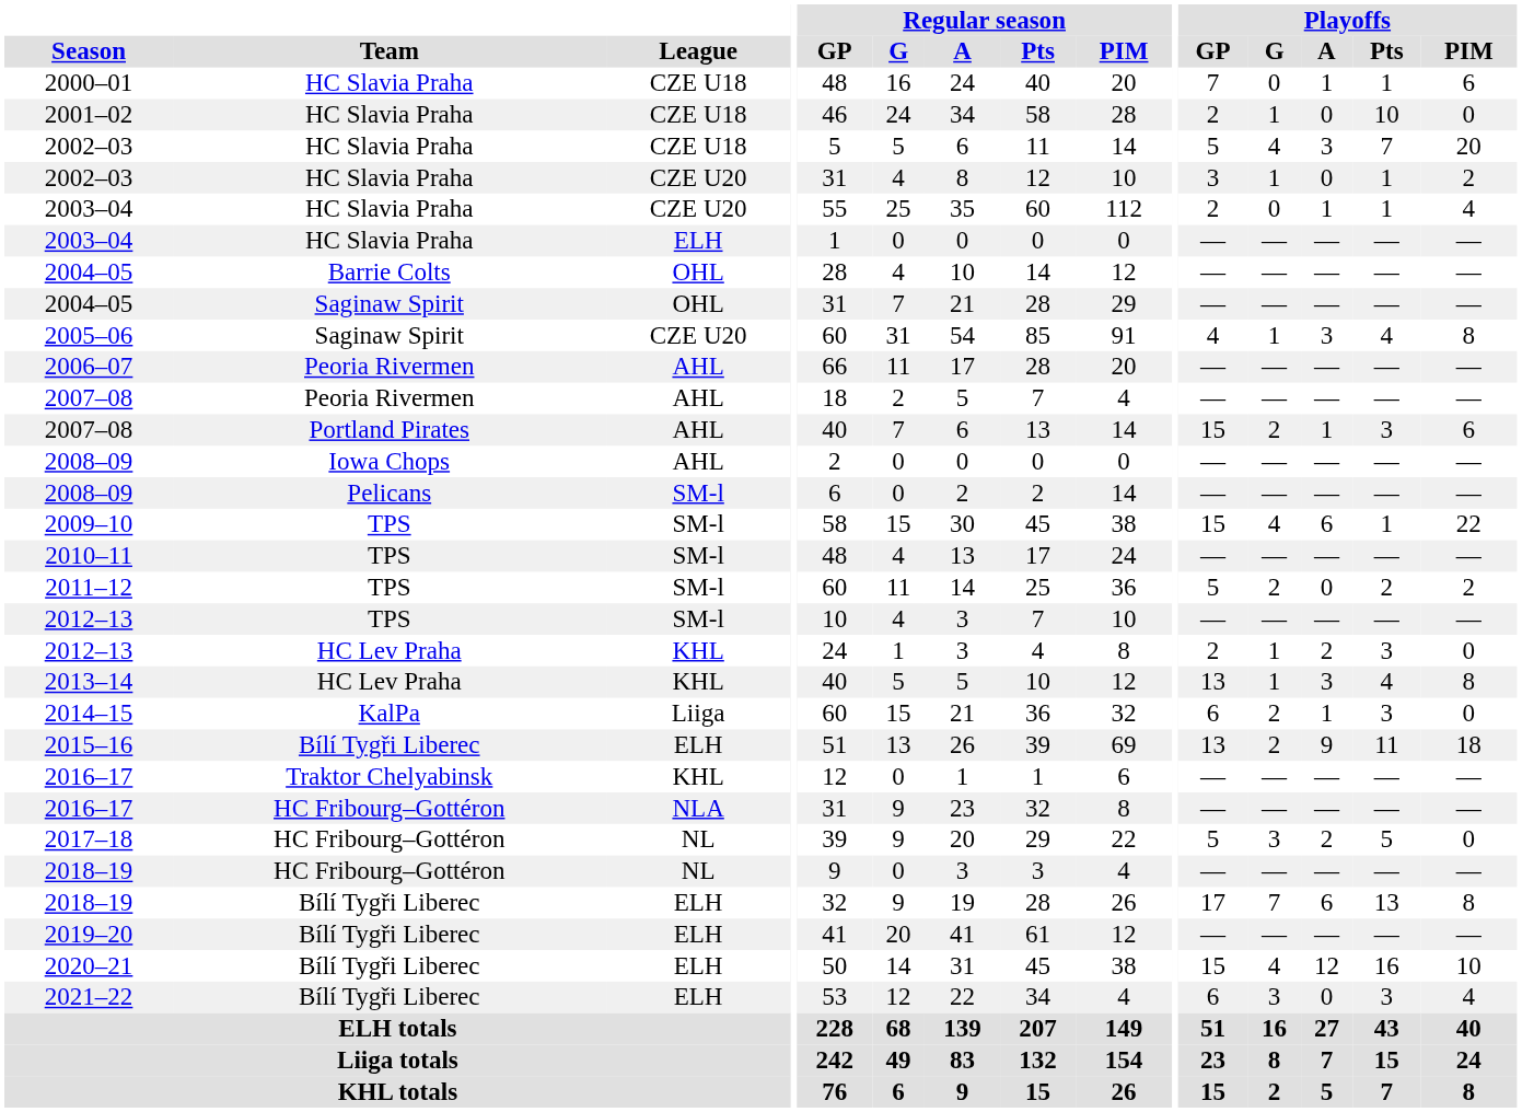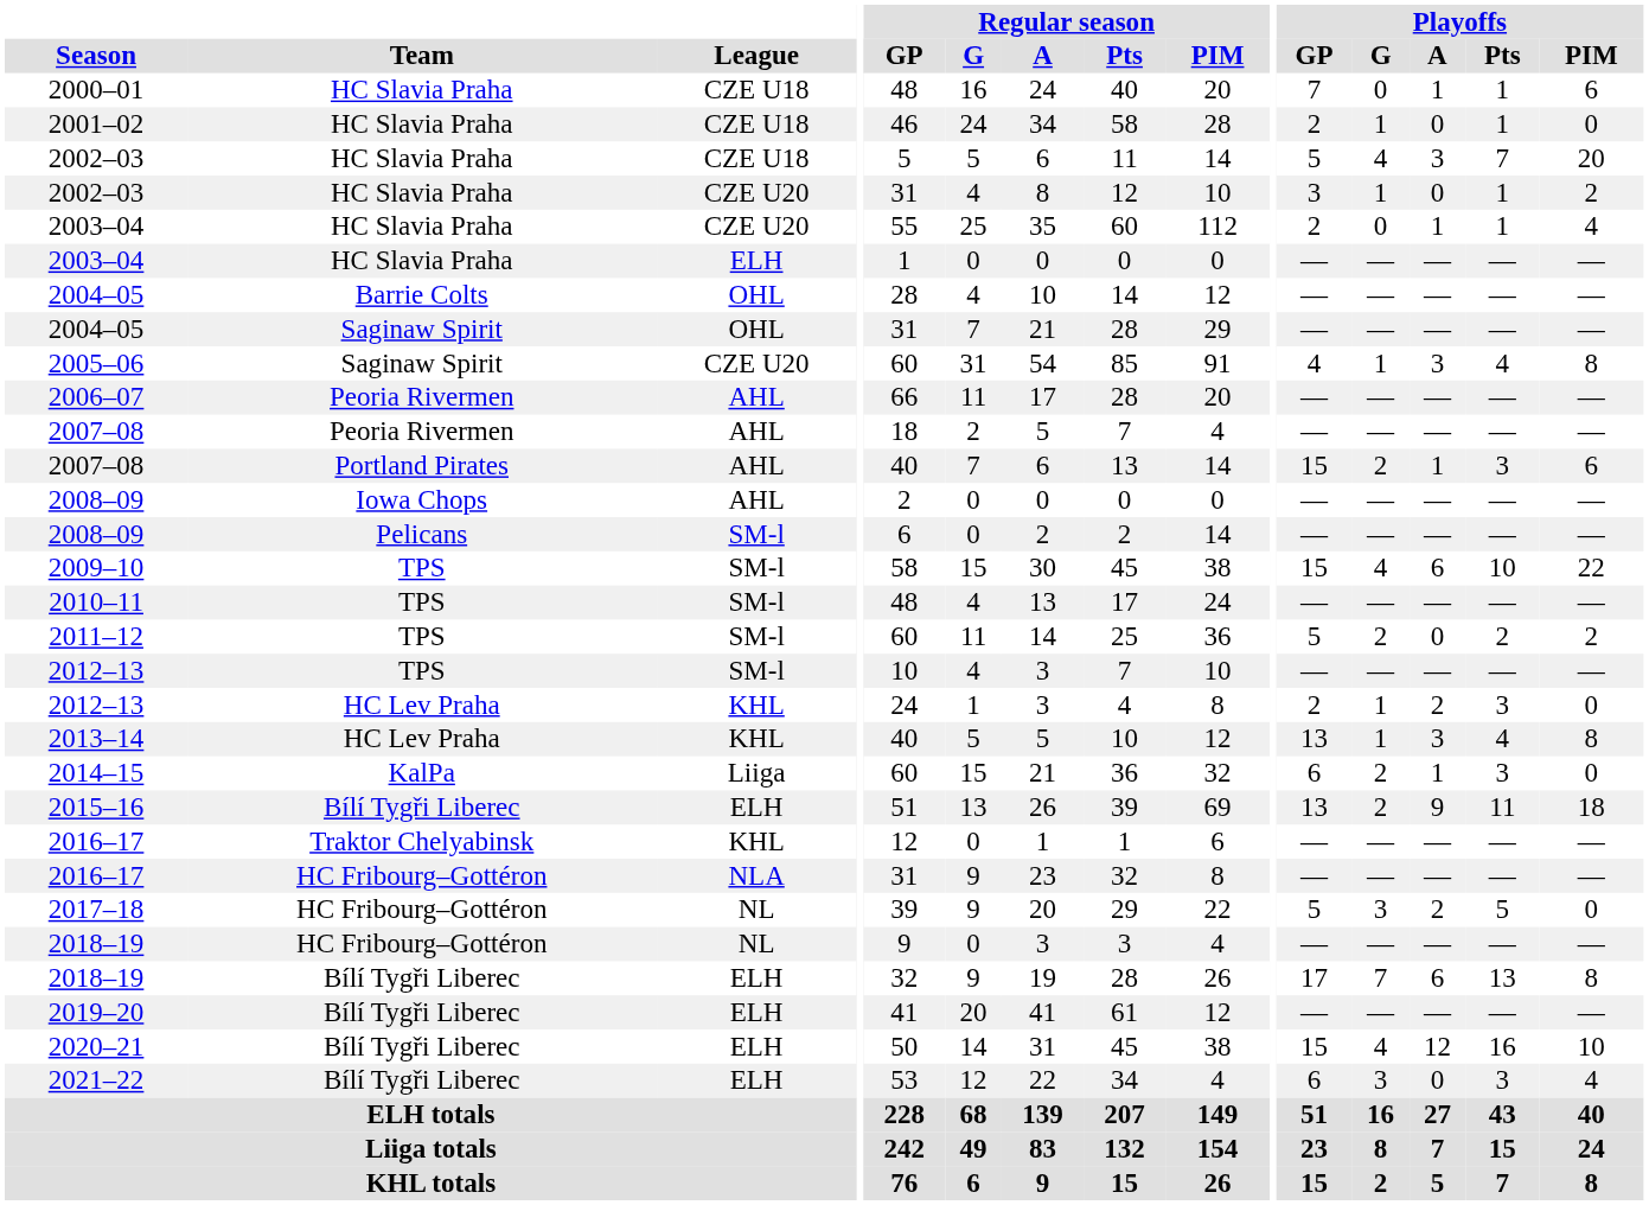2001–02 | Playoffs / Pts: 10 -> 1
2009–10 | Playoffs / Pts: 1 -> 10
